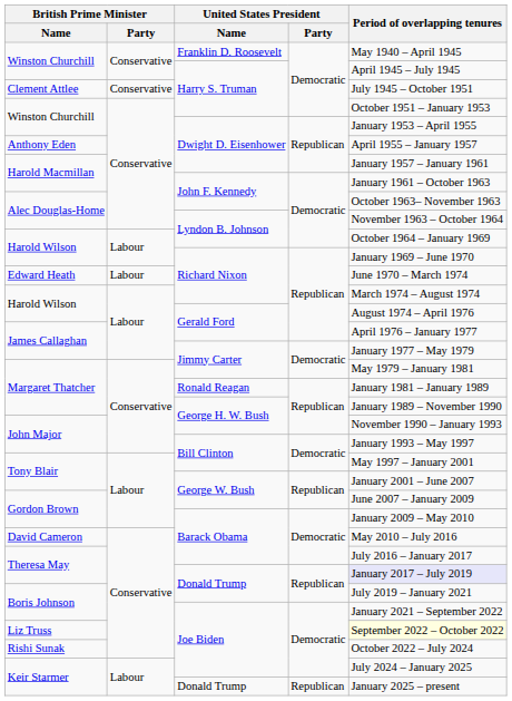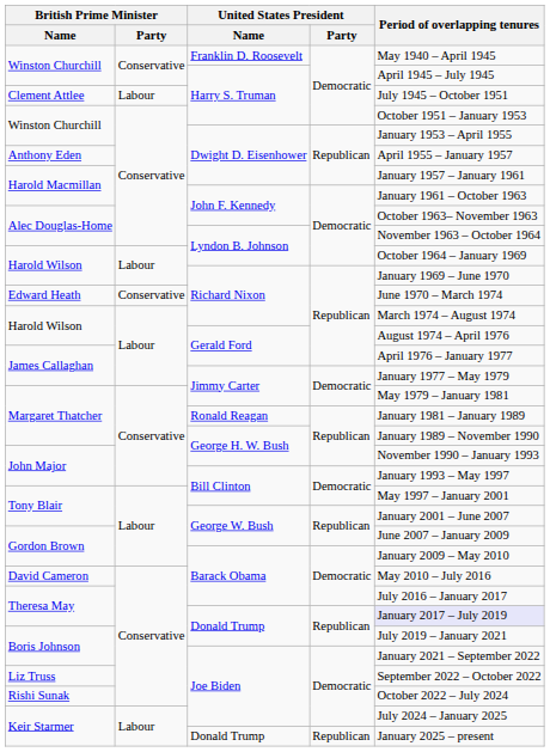Clement Attlee | British Prime Minister / Party: Conservative -> Labour
Edward Heath | British Prime Minister / Party: Labour -> Conservative
Liz Truss | Period of overlapping tenures: lightyellow background -> no background
